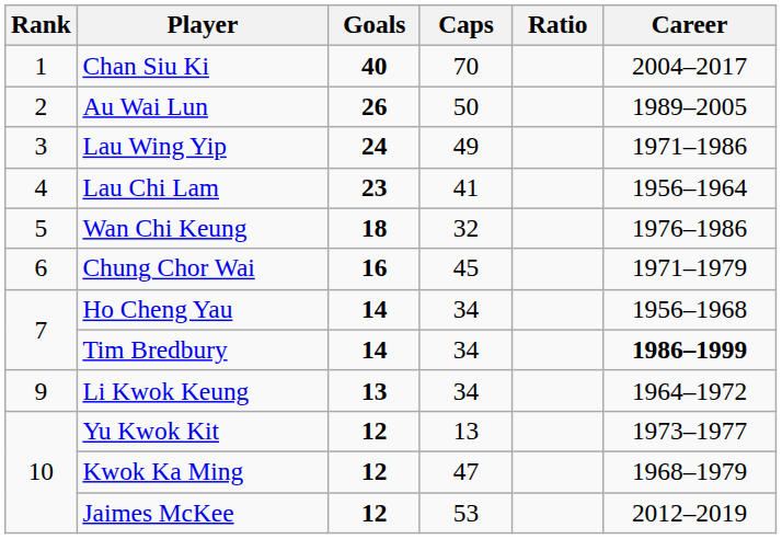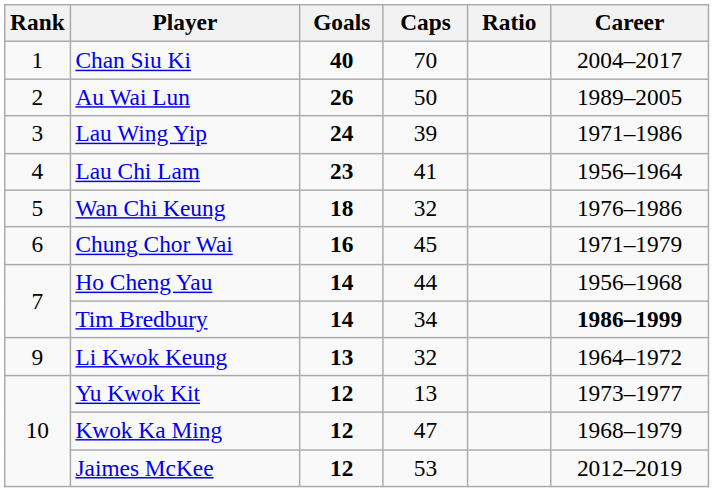Lau Wing Yip | Caps: 49 -> 39
Ho Cheng Yau | Caps: 34 -> 44
Li Kwok Keung | Caps: 34 -> 32
